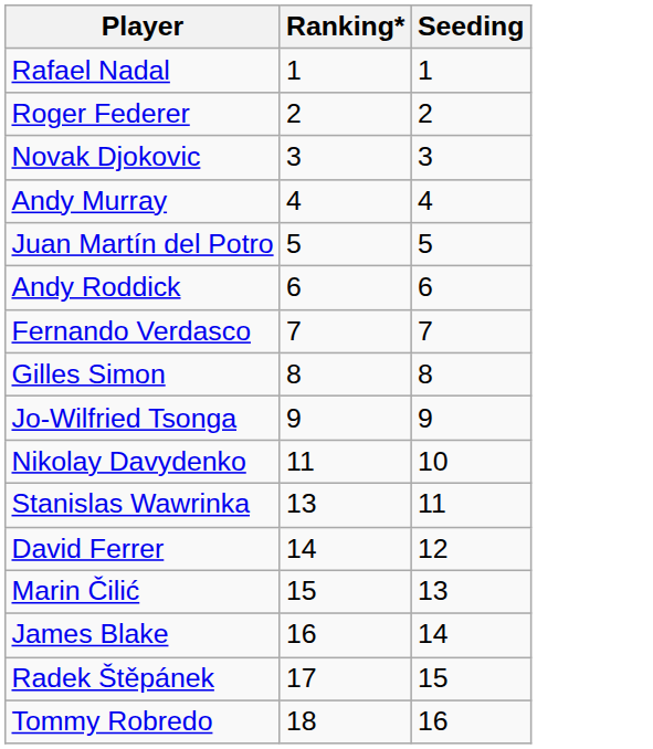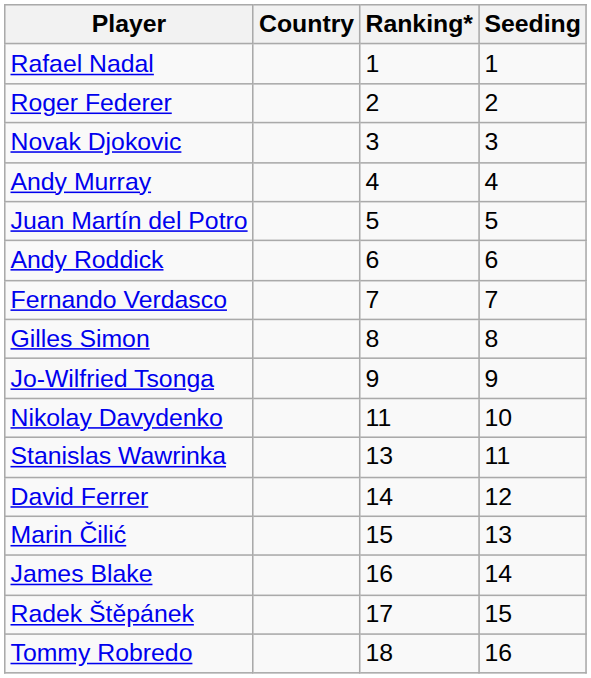+ column: Country
